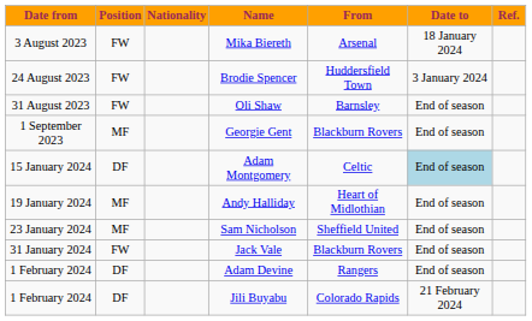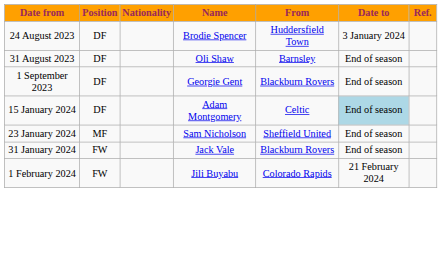- row: 3 August 2023 | FW | Mika Biereth | Arsenal | 18 January 2024
Brodie Spencer | Position: FW -> DF
Oli Shaw | Position: FW -> DF
Georgie Gent | Position: MF -> DF
- row: 19 January 2024 | MF | Andy Halliday | Heart of Midlothian | End of season
- row: 1 February 2024 | DF | Adam Devine | Rangers | End of season
Jili Buyabu | Position: DF -> FW
